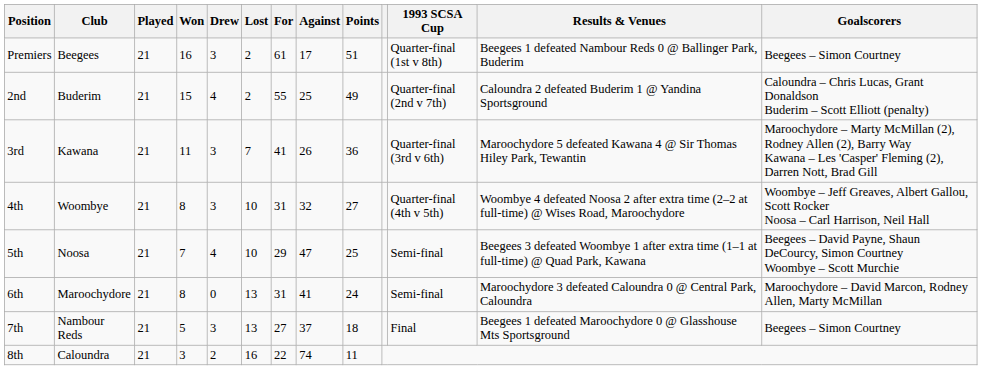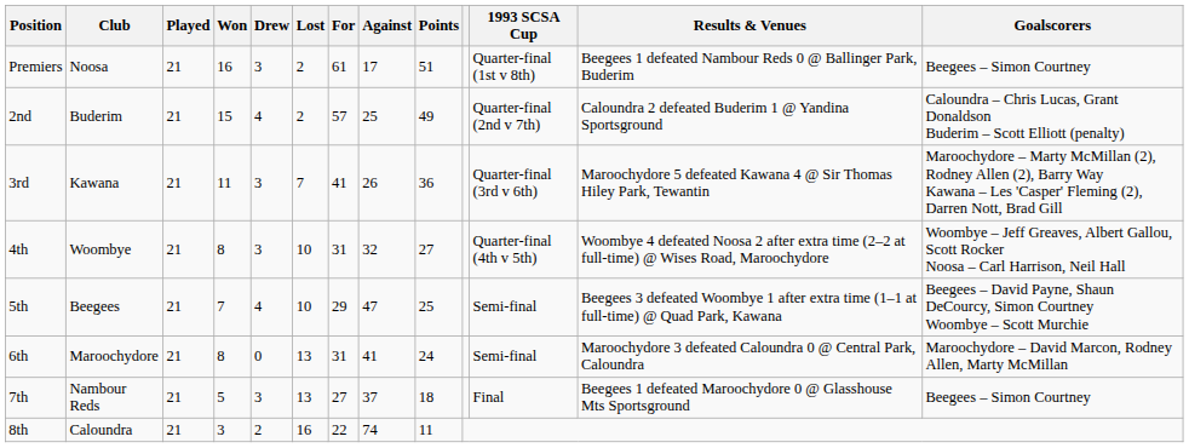Premiers | Club: Beegees -> Noosa
2nd | For: 55 -> 57
5th | Club: Noosa -> Beegees
